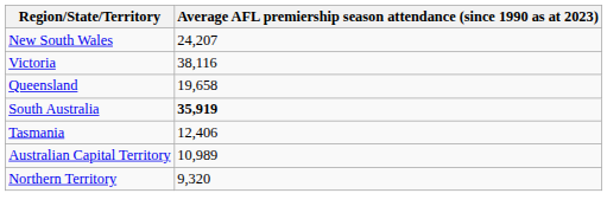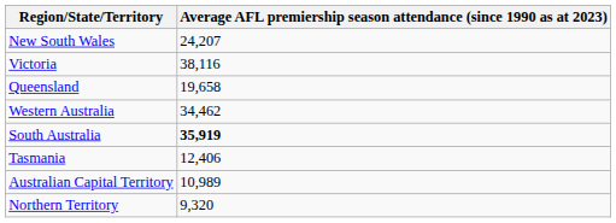+ row: Western Australia | 34,462
